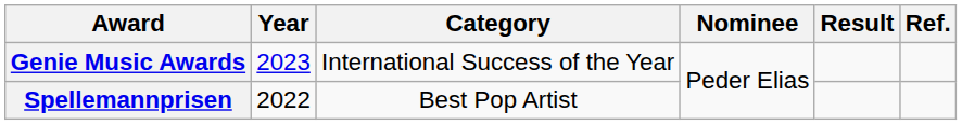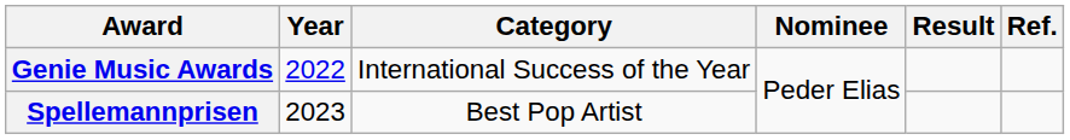Genie Music Awards | Year: 2023 -> 2022
Spellemannprisen | Year: 2022 -> 2023
